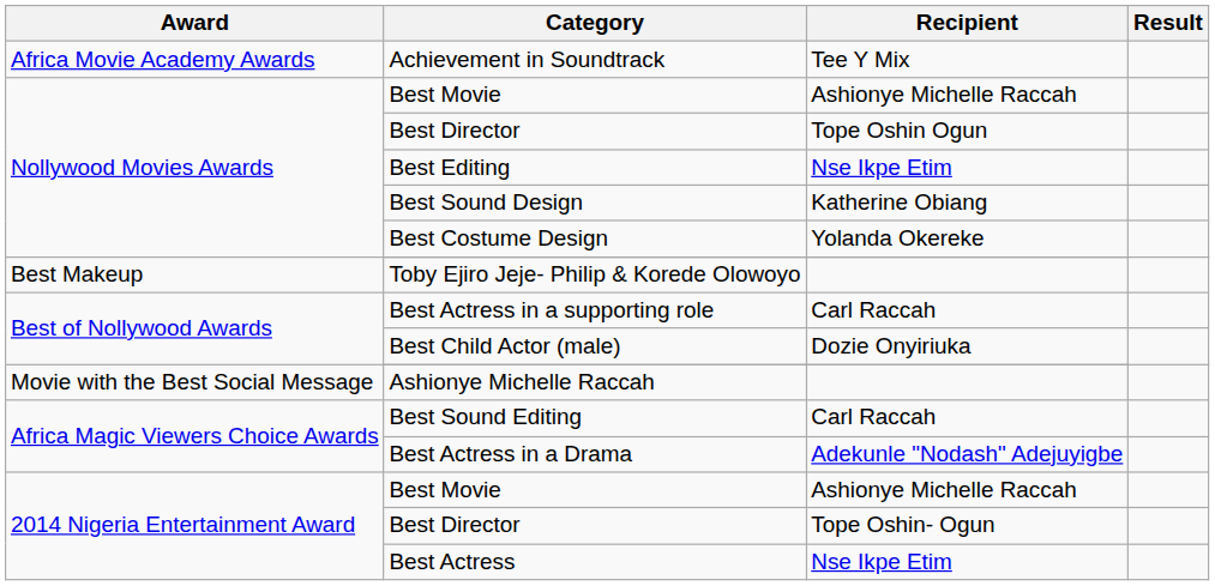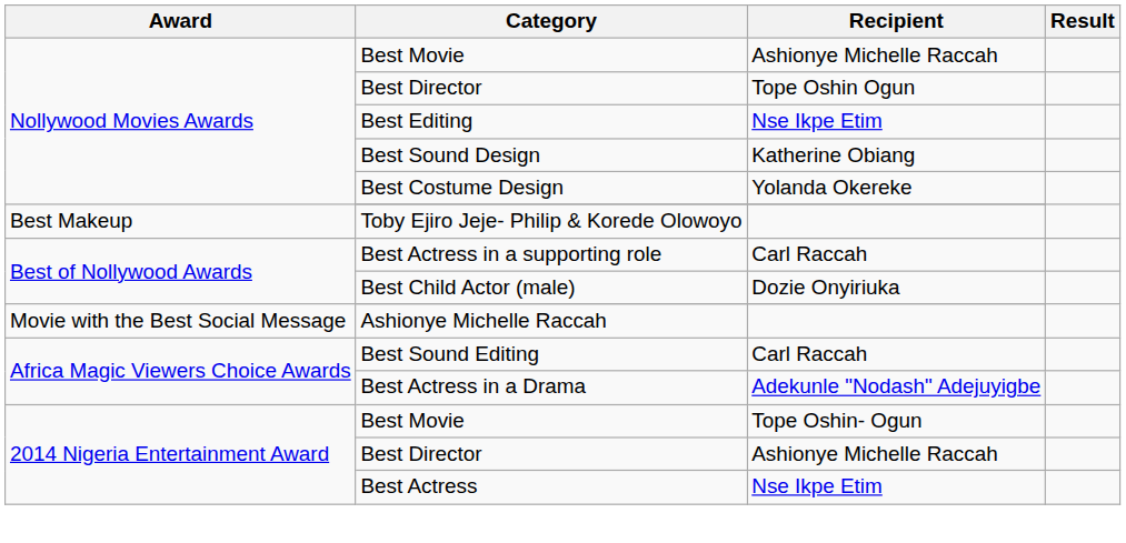- row: Africa Movie Academy Awards | Achievement in Soundtrack | Tee Y Mix
2014 Nigeria Entertainment Award / Best Movie | Recipient: Ashionye Michelle Raccah -> Tope Oshin- Ogun
2014 Nigeria Entertainment Award / Best Director | Recipient: Tope Oshin- Ogun -> Ashionye Michelle Raccah
